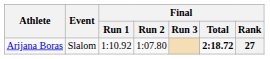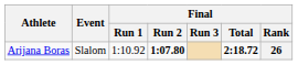Arijana Boras | Final / Run 2: normal -> bold
Arijana Boras | Final / Rank: 27 -> 26
